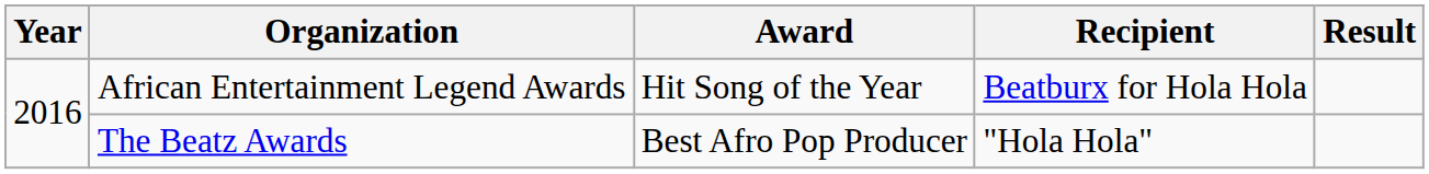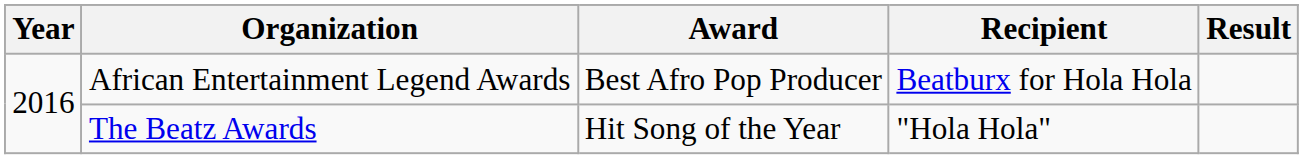African Entertainment Legend Awards | Award: Hit Song of the Year -> Best Afro Pop Producer
The Beatz Awards | Award: Best Afro Pop Producer -> Hit Song of the Year
